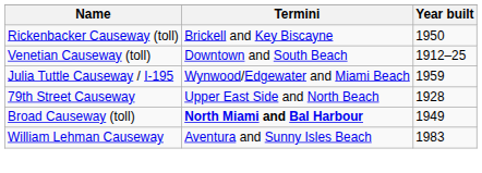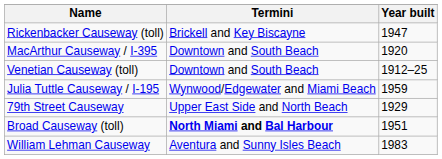Rickenbacker Causeway (toll) | Year built: 1950 -> 1947
+ row: MacArthur Causeway / I-395 | Downtown and South Beach | 1920
79th Street Causeway | Year built: 1928 -> 1929
Broad Causeway (toll) | Year built: 1949 -> 1951
